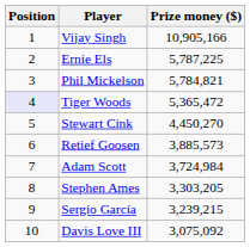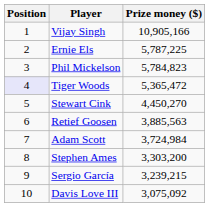Phil Mickelson | Prize money ($): 5,784,821 -> 5,784,823
Retief Goosen | Prize money ($): 3,885,573 -> 3,885,563
Stephen Ames | Prize money ($): 3,303,205 -> 3,303,200
